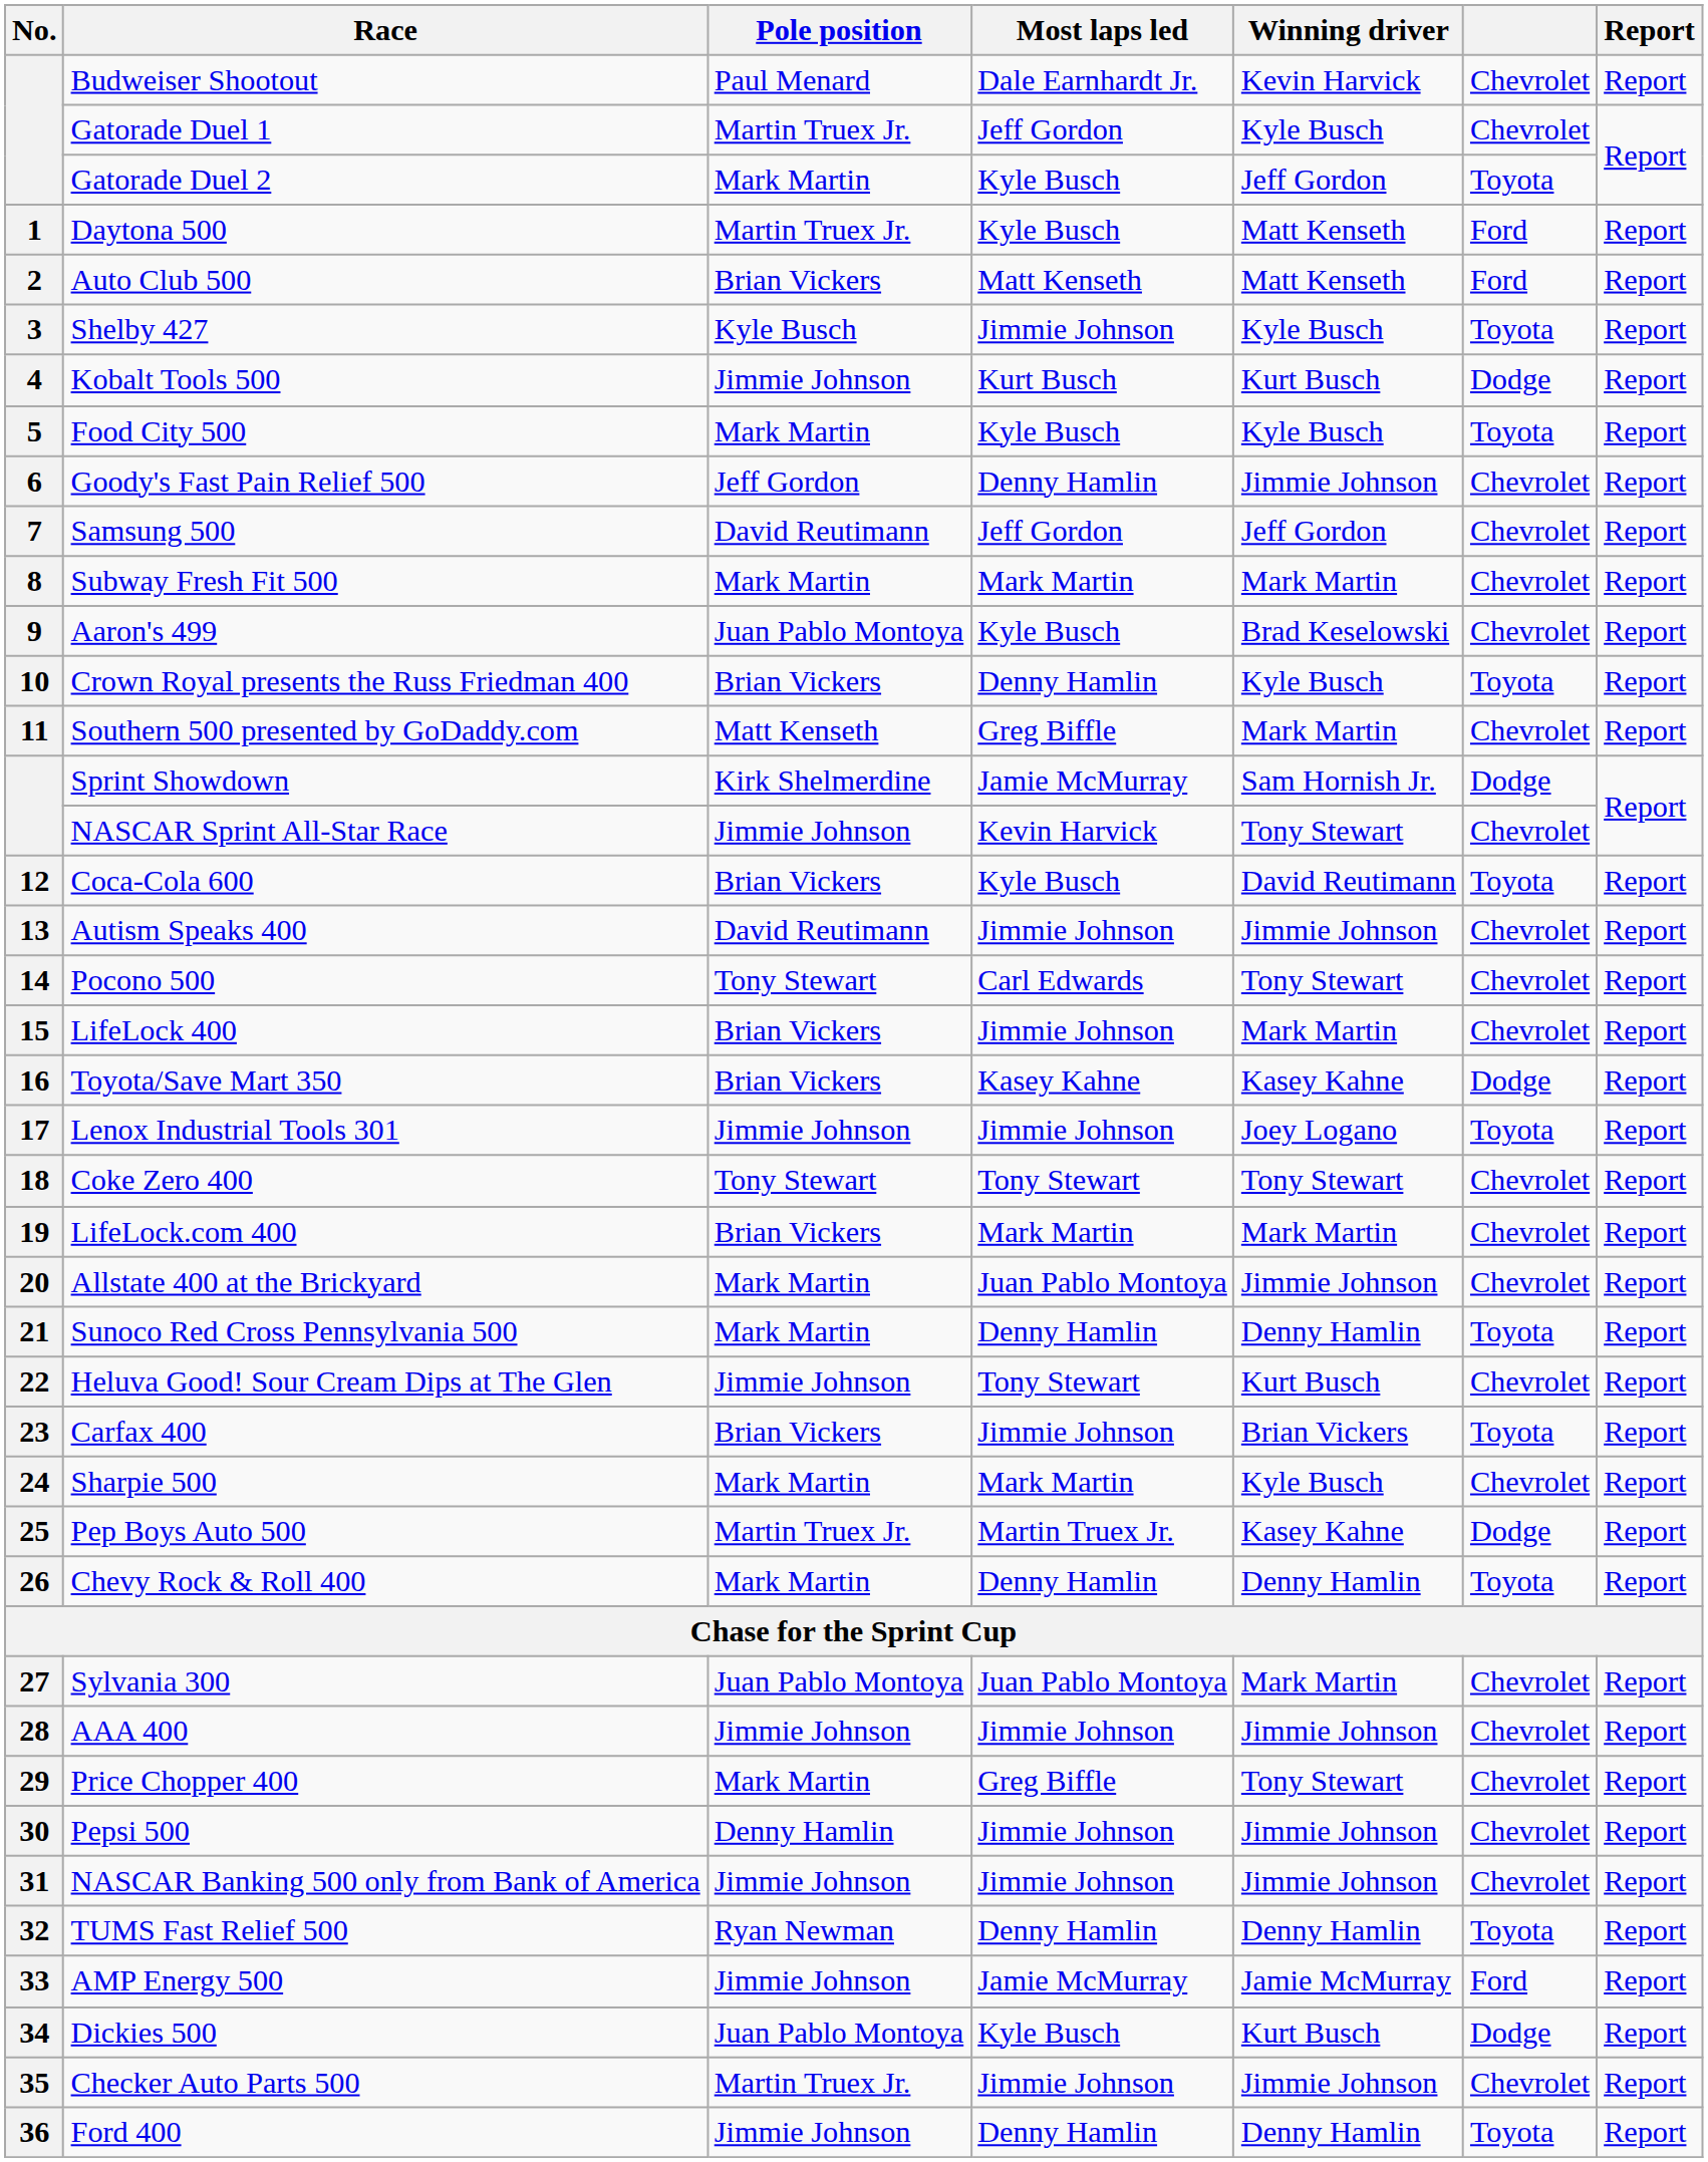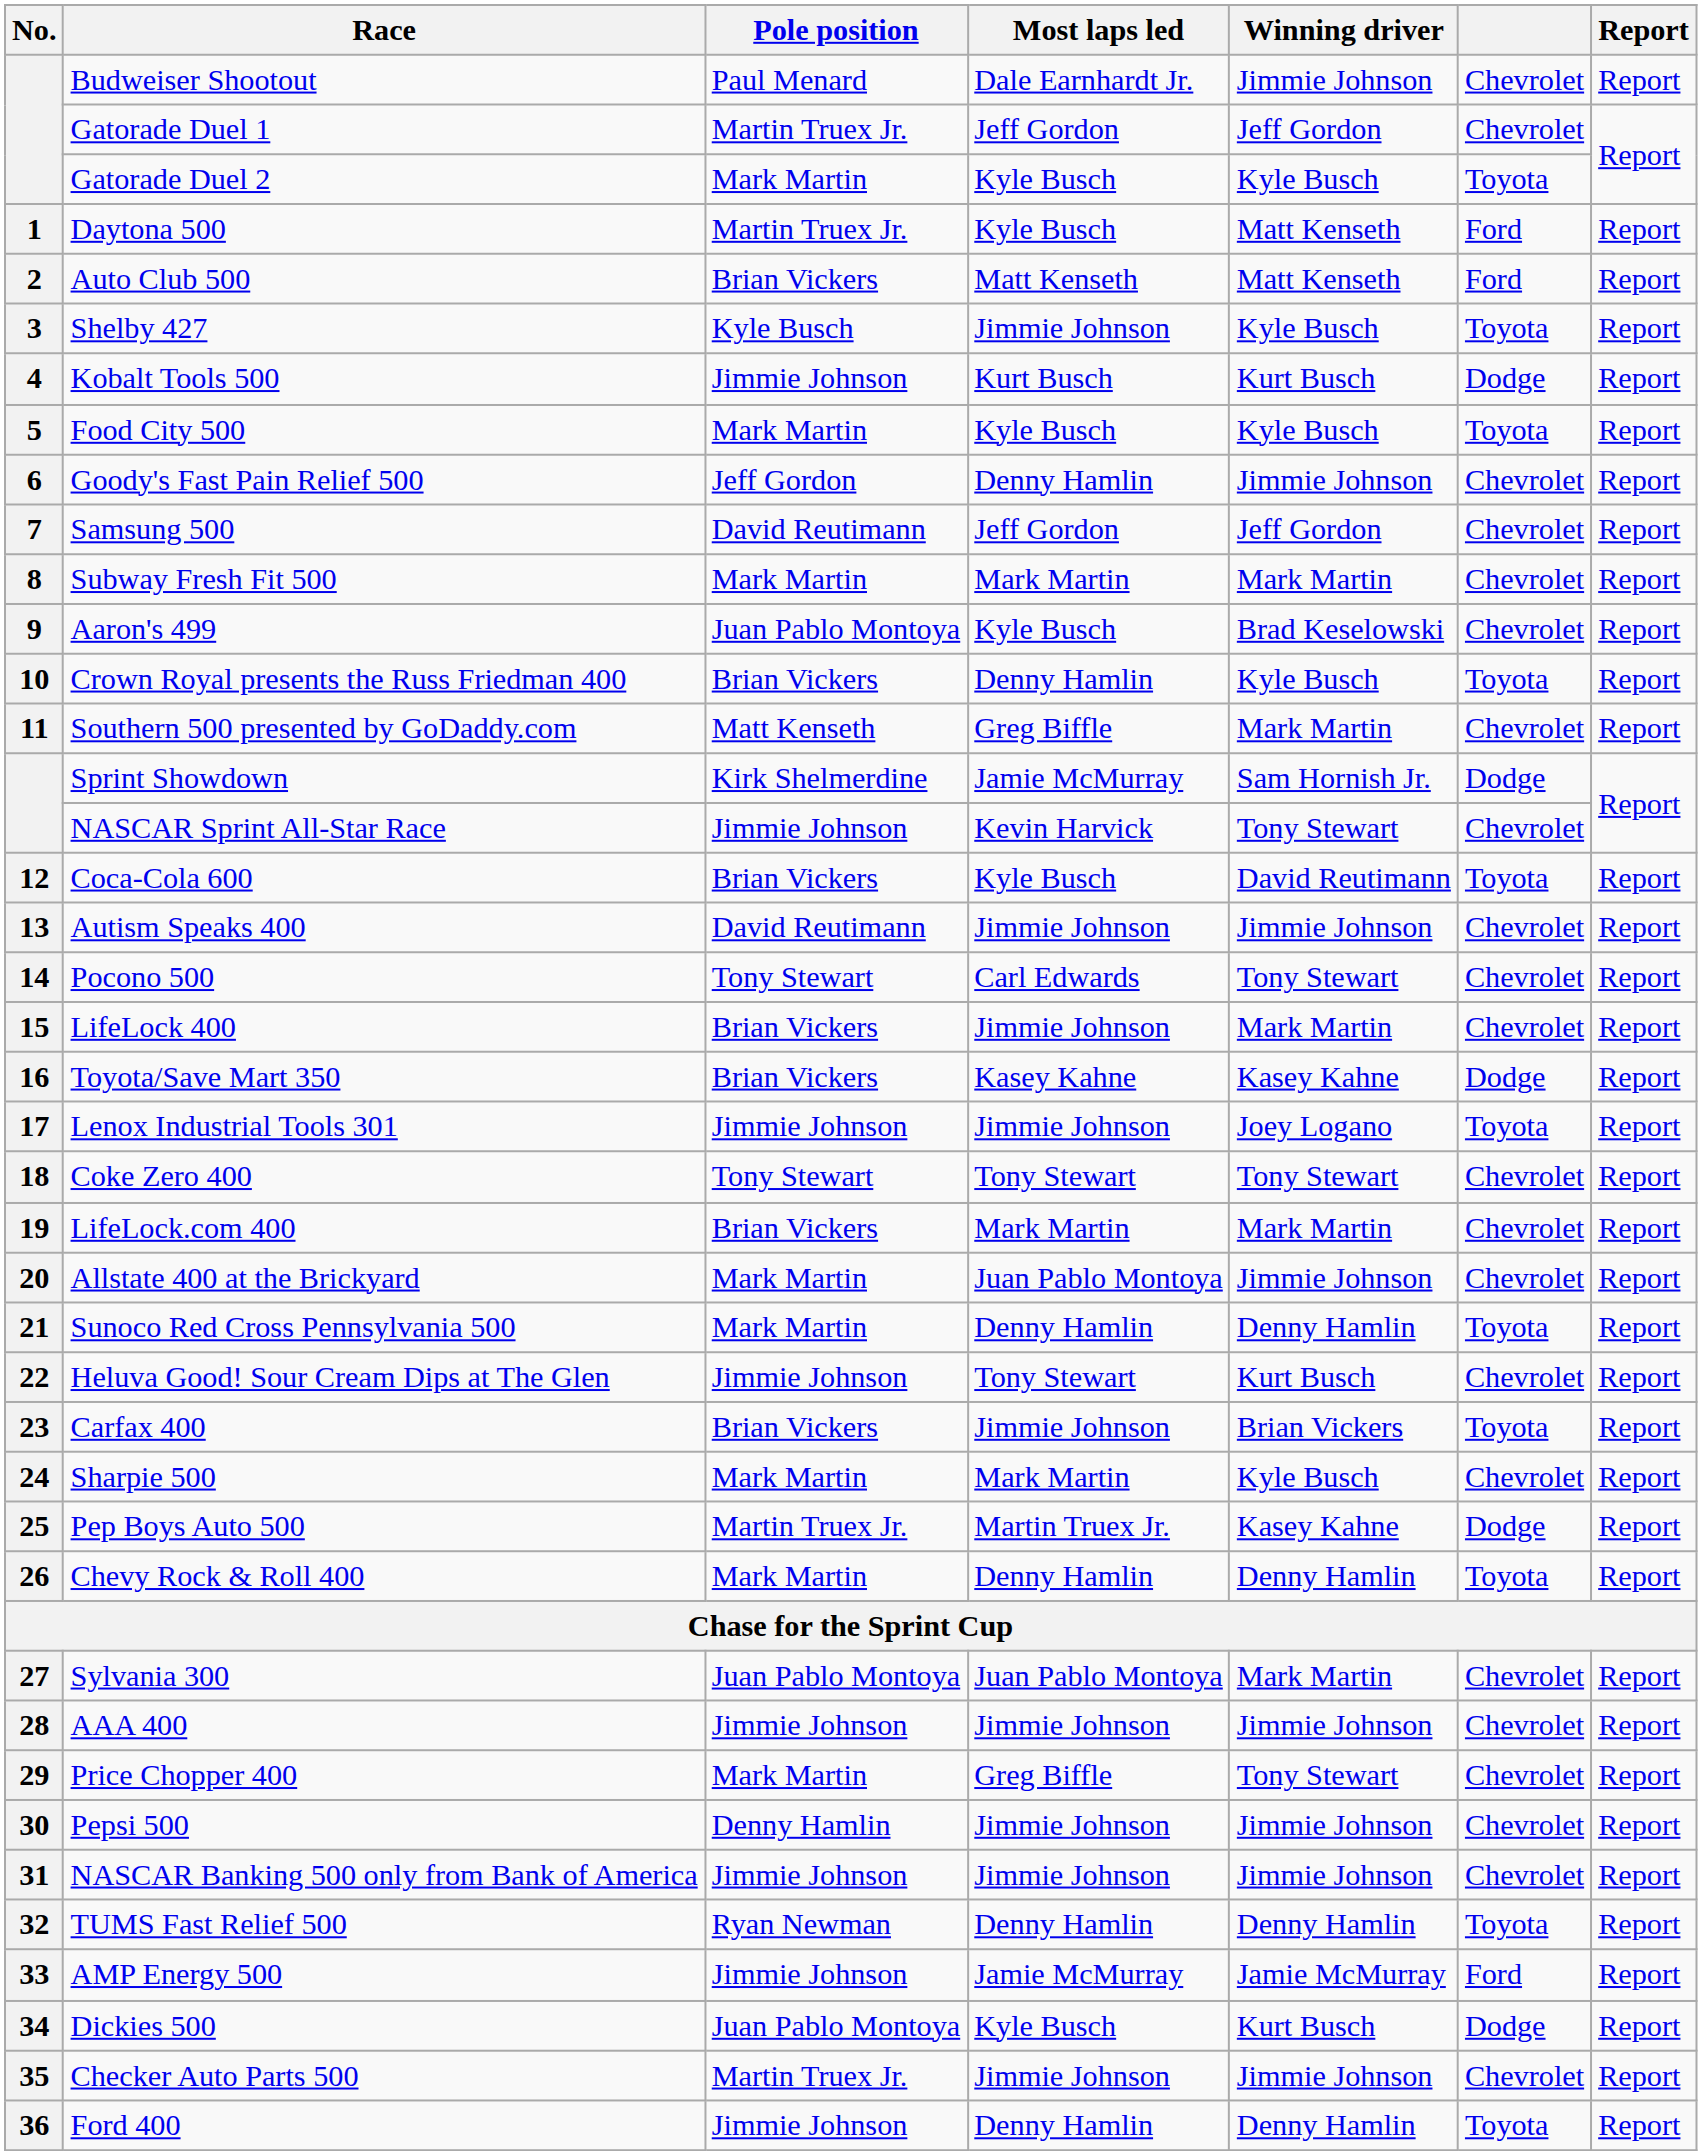Budweiser Shootout | Winning driver: Kevin Harvick -> Jimmie Johnson
Gatorade Duel 1 | Winning driver: Kyle Busch -> Jeff Gordon
Gatorade Duel 2 | Winning driver: Jeff Gordon -> Kyle Busch
